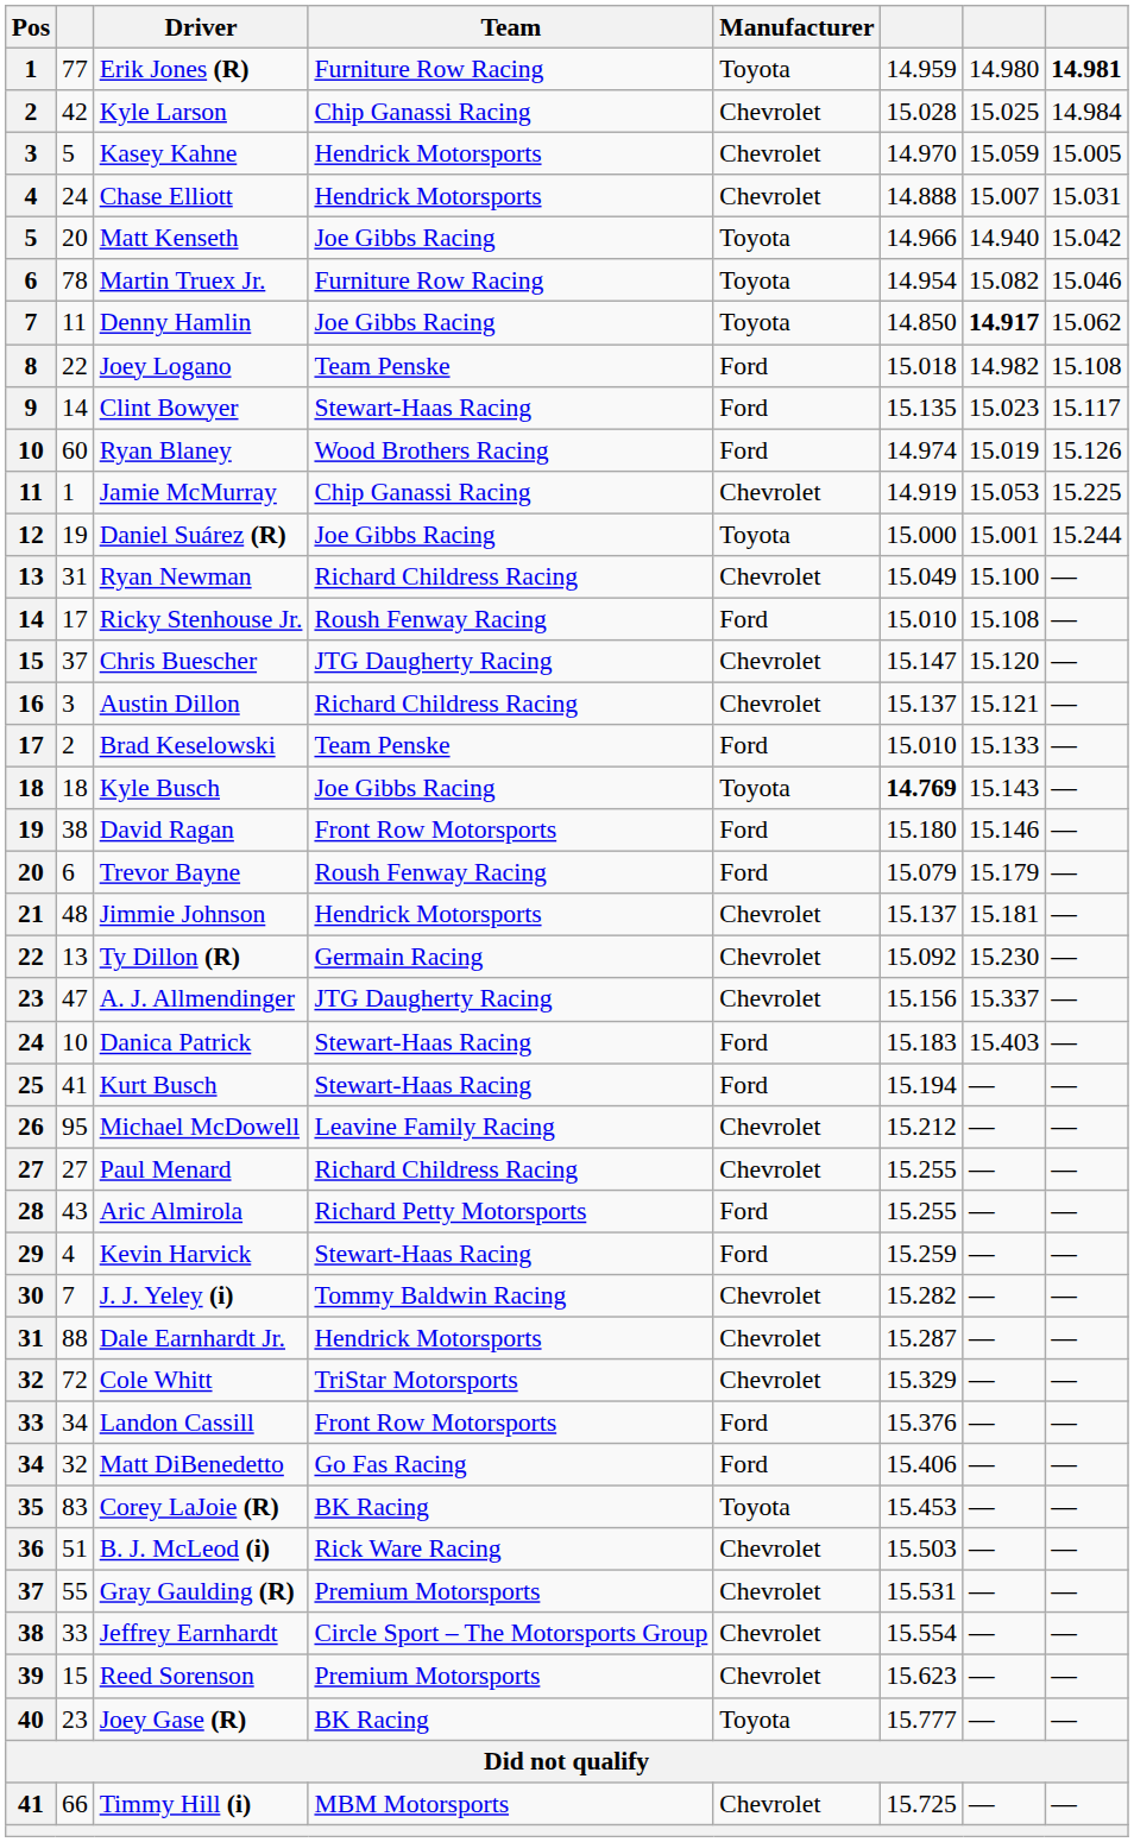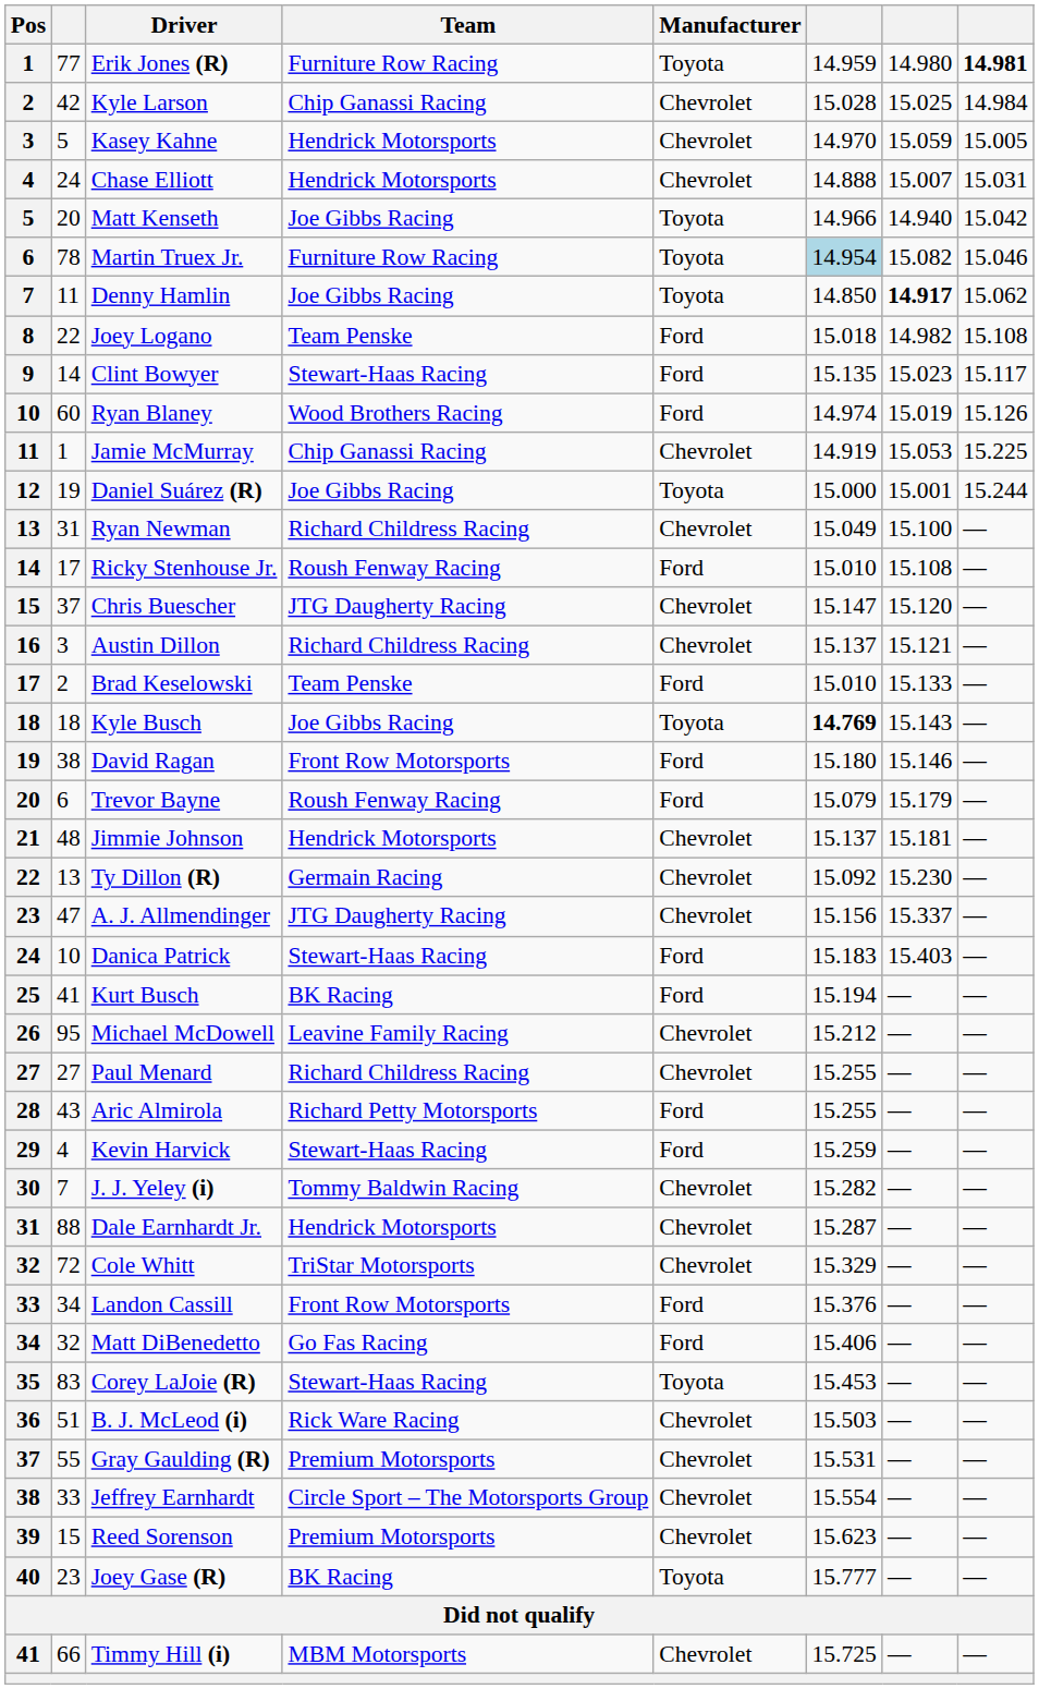Martin Truex Jr. | column 6: no background -> lightblue background
Kurt Busch | Team: Stewart-Haas Racing -> BK Racing
Corey LaJoie (R) | Team: BK Racing -> Stewart-Haas Racing
